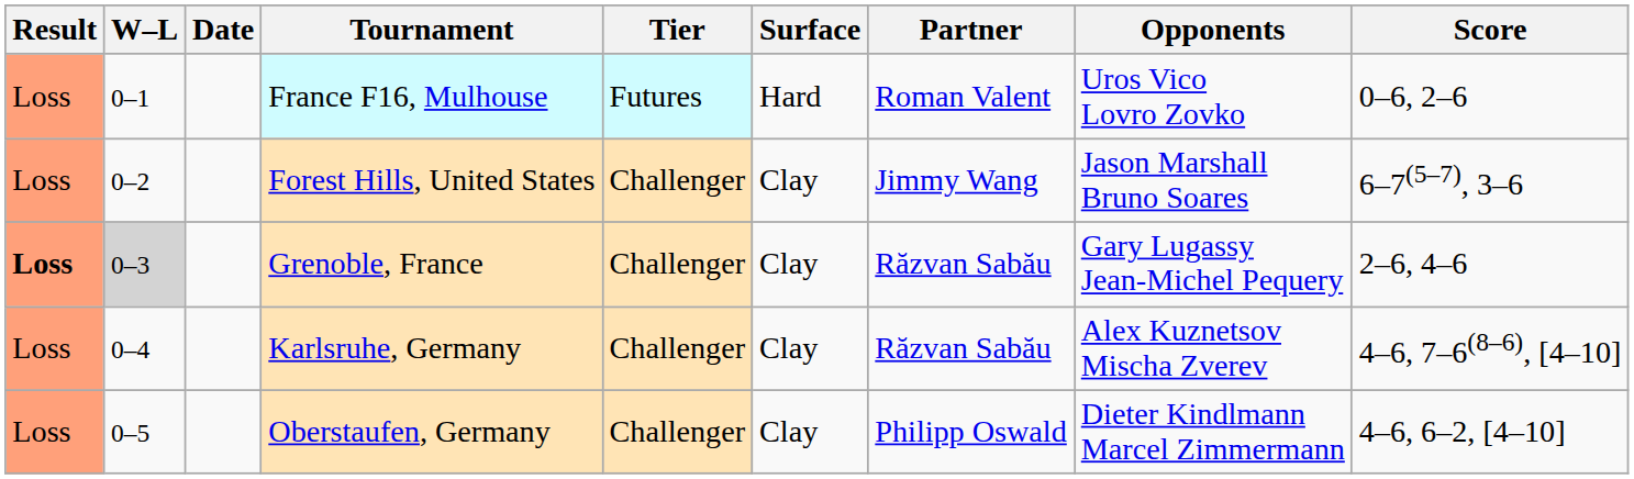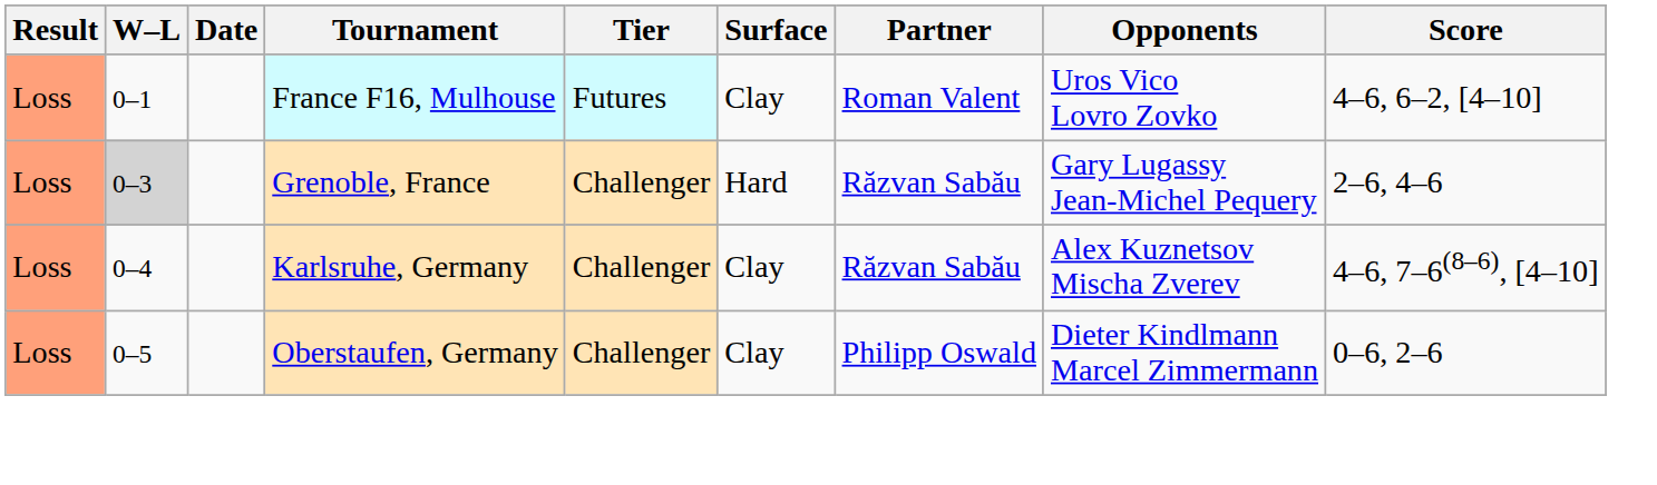France F16, Mulhouse | Surface: Hard -> Clay
France F16, Mulhouse | Score: 0–6, 2–6 -> 4–6, 6–2, [4–10]
- row: Loss | 0–2 | Forest Hills, United States | Challenger | Clay | Jimmy Wang | Jason Marshall Bruno Soares | 6–7(5–7), 3–6
Grenoble, France | Result: bold -> normal
Grenoble, France | Surface: Clay -> Hard
Oberstaufen, Germany | Score: 4–6, 6–2, [4–10] -> 0–6, 2–6
